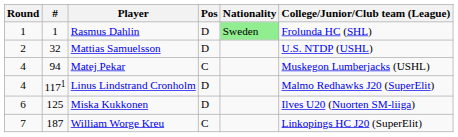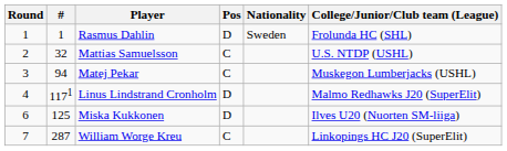Rasmus Dahlin | Nationality: lightgreen background -> no background
Mattias Samuelsson | Pos: D -> C
Matej Pekar | Round: 4 -> 3
William Worge Kreu | #: 187 -> 287
